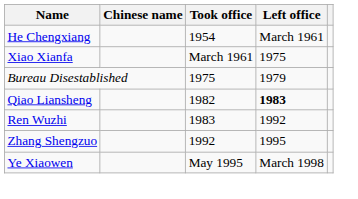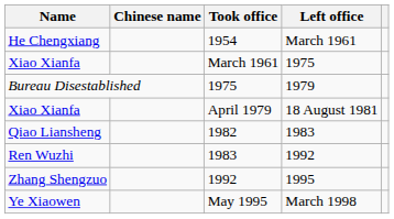+ row: Xiao Xianfa | April 1979 | 18 August 1981
1982 | Left office: bold -> normal
